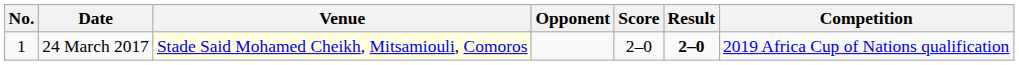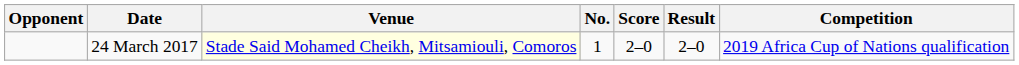columns swapped: No. <-> Opponent
24 March 2017 | Result: bold -> normal
